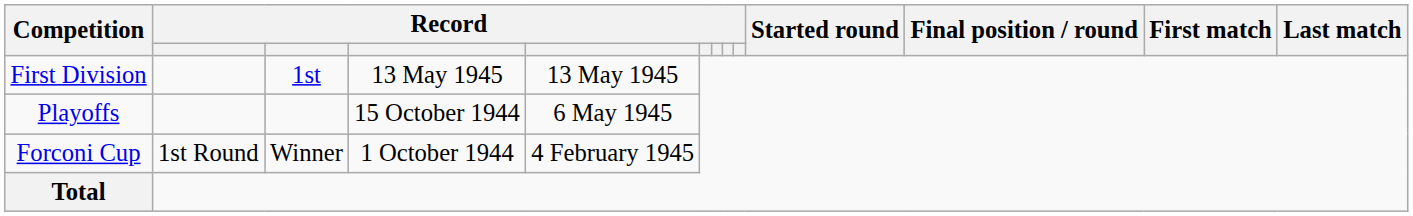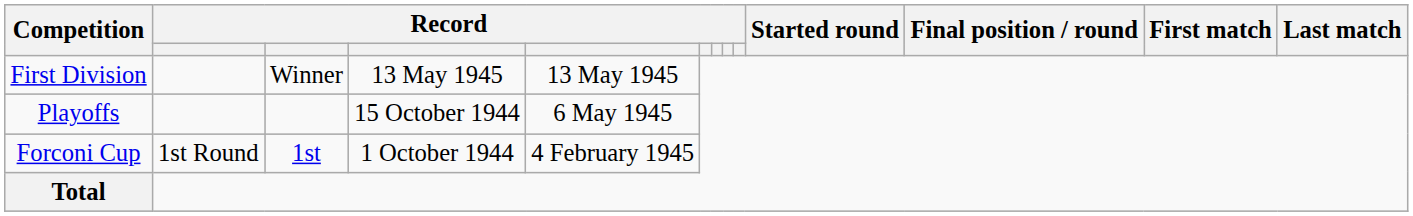First Division | column 3: 1st -> Winner
Forconi Cup | column 3: Winner -> 1st
